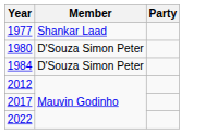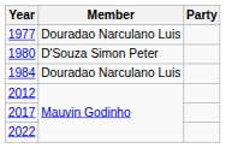1977 | Member: Shankar Laad -> Douradao Narculano Luis
1984 | Member: D'Souza Simon Peter -> Douradao Narculano Luis
